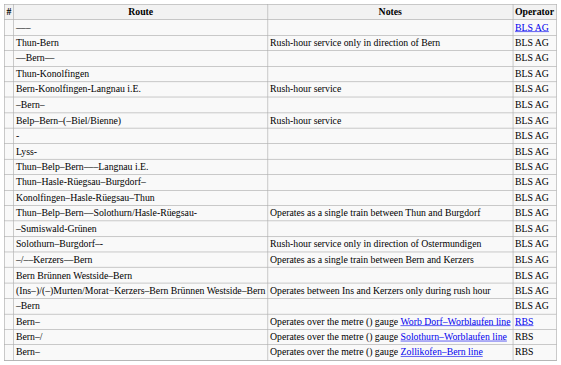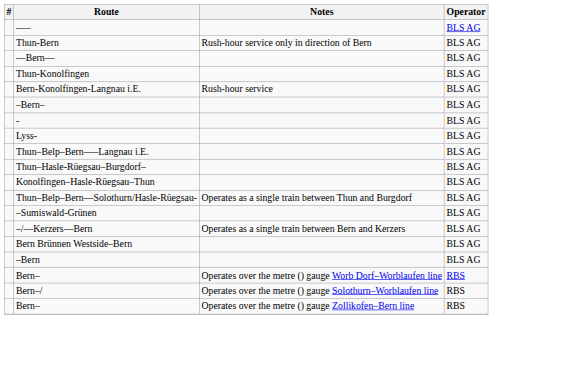- row: Belp–Bern–(–Biel/Bienne) | Rush-hour service | BLS AG
- row: Solothurn–Burgdorf–- | Rush-hour service only in direction of Ostermundigen | BLS AG
- row: (Ins–)/(–)Murten/Morat−Kerzers–Bern Brünnen Westside–Bern | Operates between Ins and Kerzers only during rush hour | BLS AG
